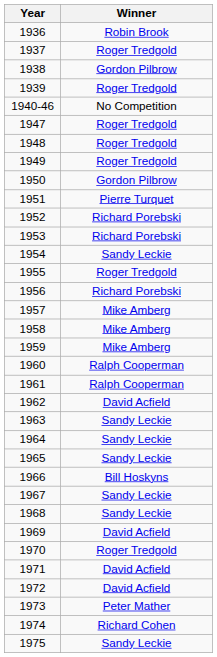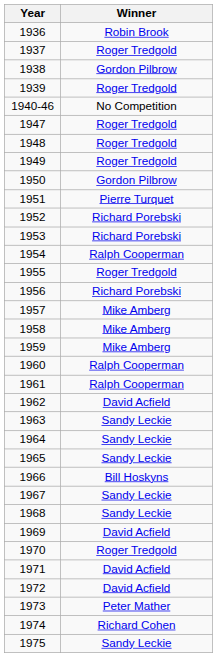1954 | Winner: Sandy Leckie -> Ralph Cooperman
